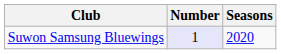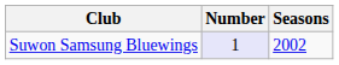Suwon Samsung Bluewings | Seasons: 2020 -> 2002
